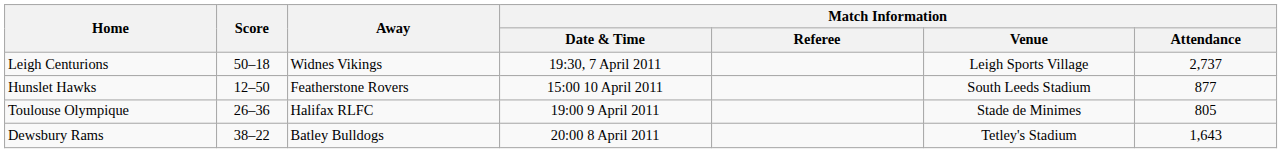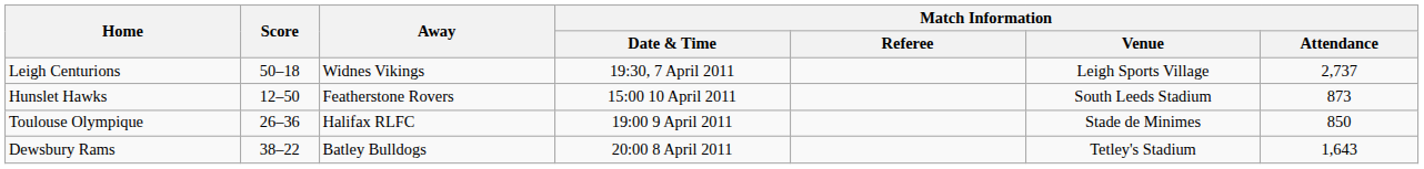Hunslet Hawks | Match Information / Attendance: 877 -> 873
Toulouse Olympique | Match Information / Attendance: 805 -> 850
